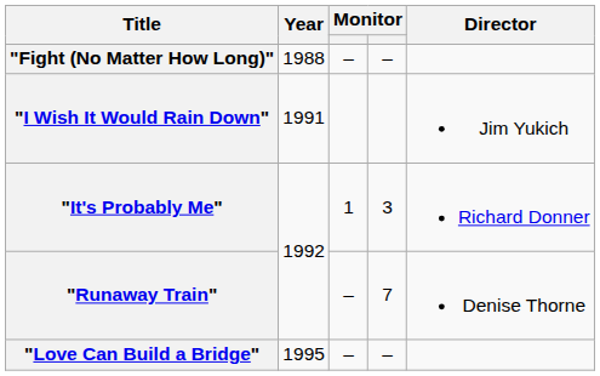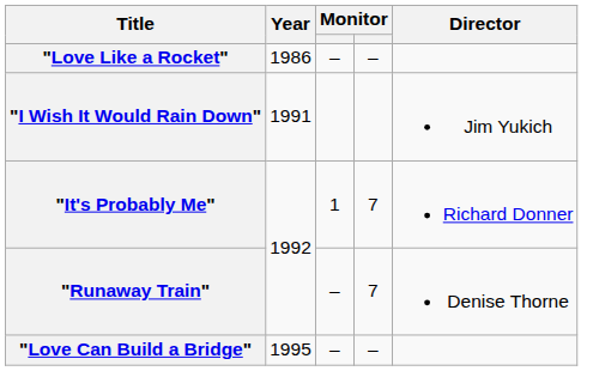+ row: "Love Like a Rocket" | 1986 | – | –
- row: "Fight (No Matter How Long)" | 1988 | – | –
"It's Probably Me" | column 4: 3 -> 7
